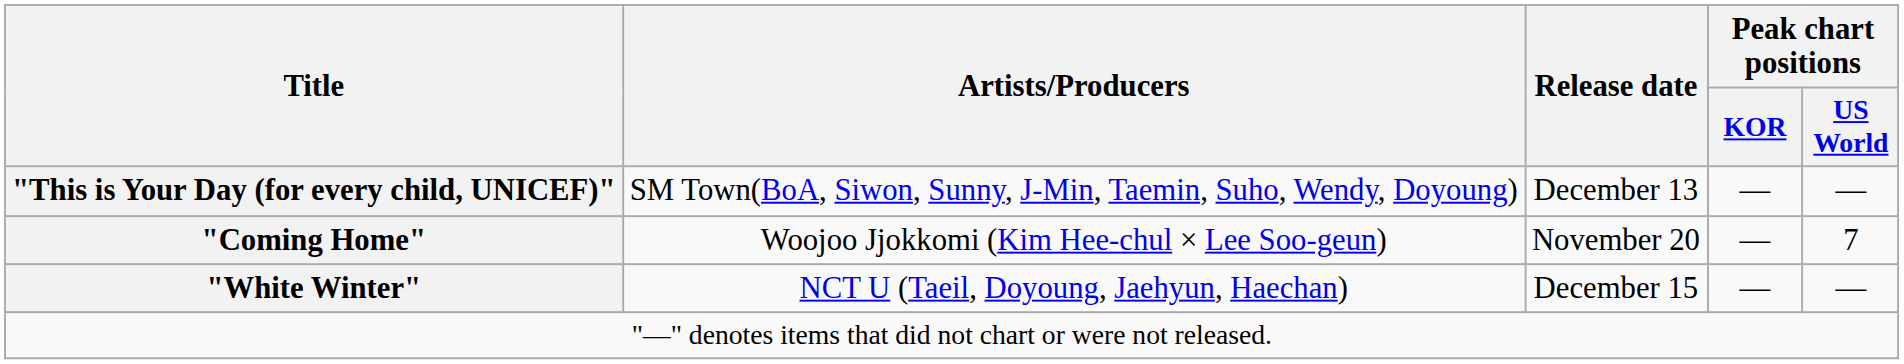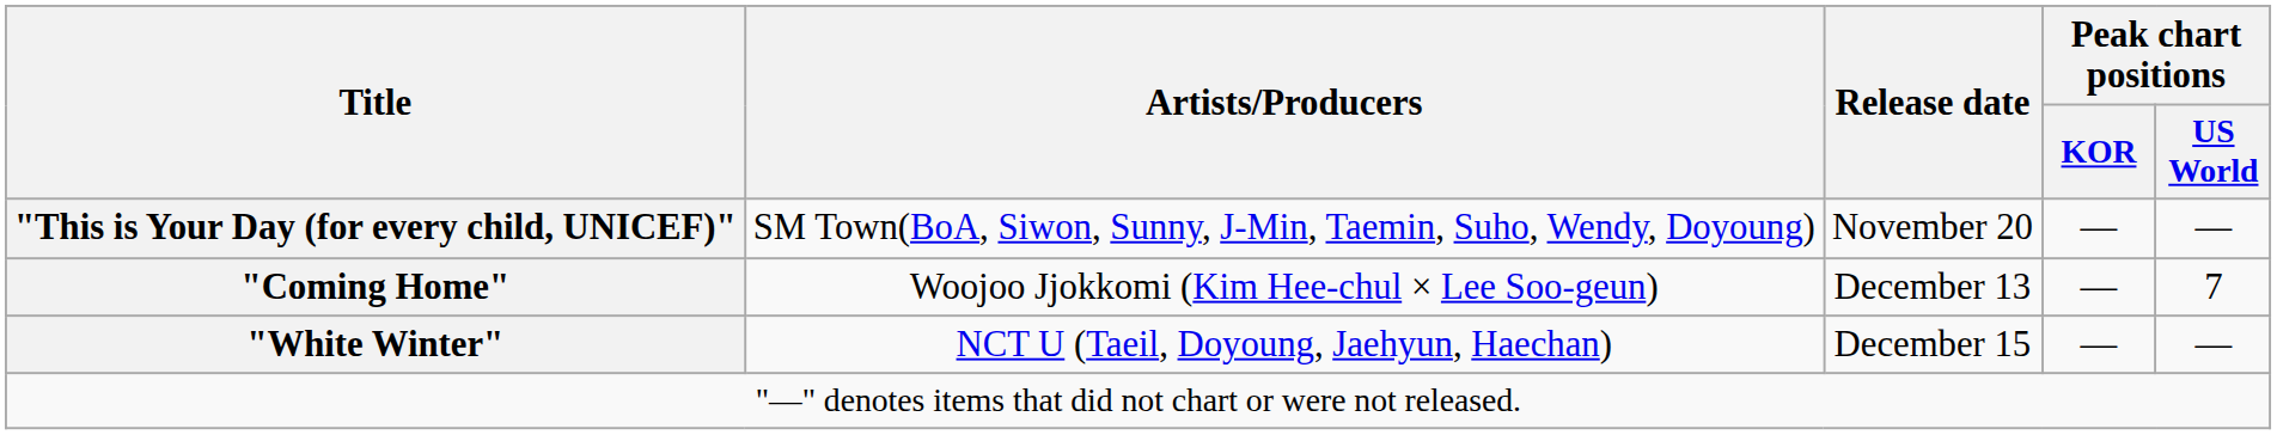"This is Your Day (for every child, UNICEF)" | Release date: December 13 -> November 20
"Coming Home" | Release date: November 20 -> December 13
